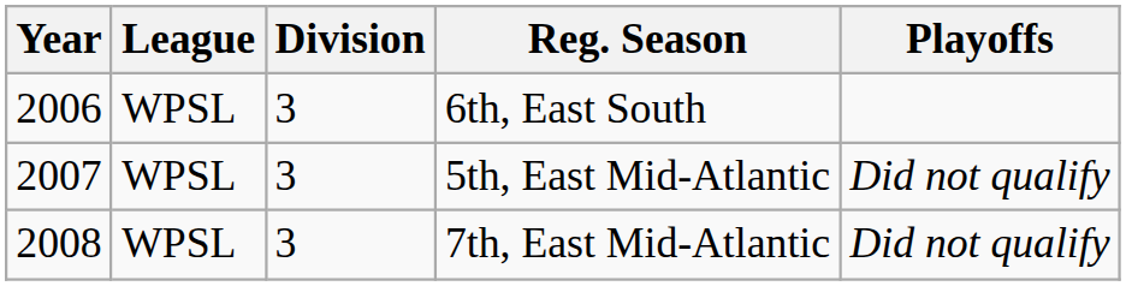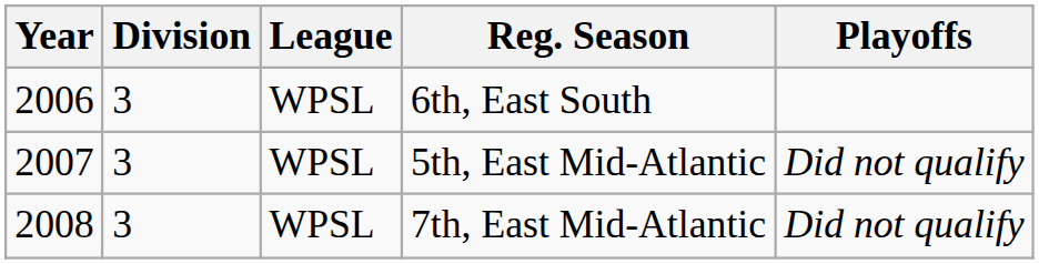columns swapped: Division <-> League
